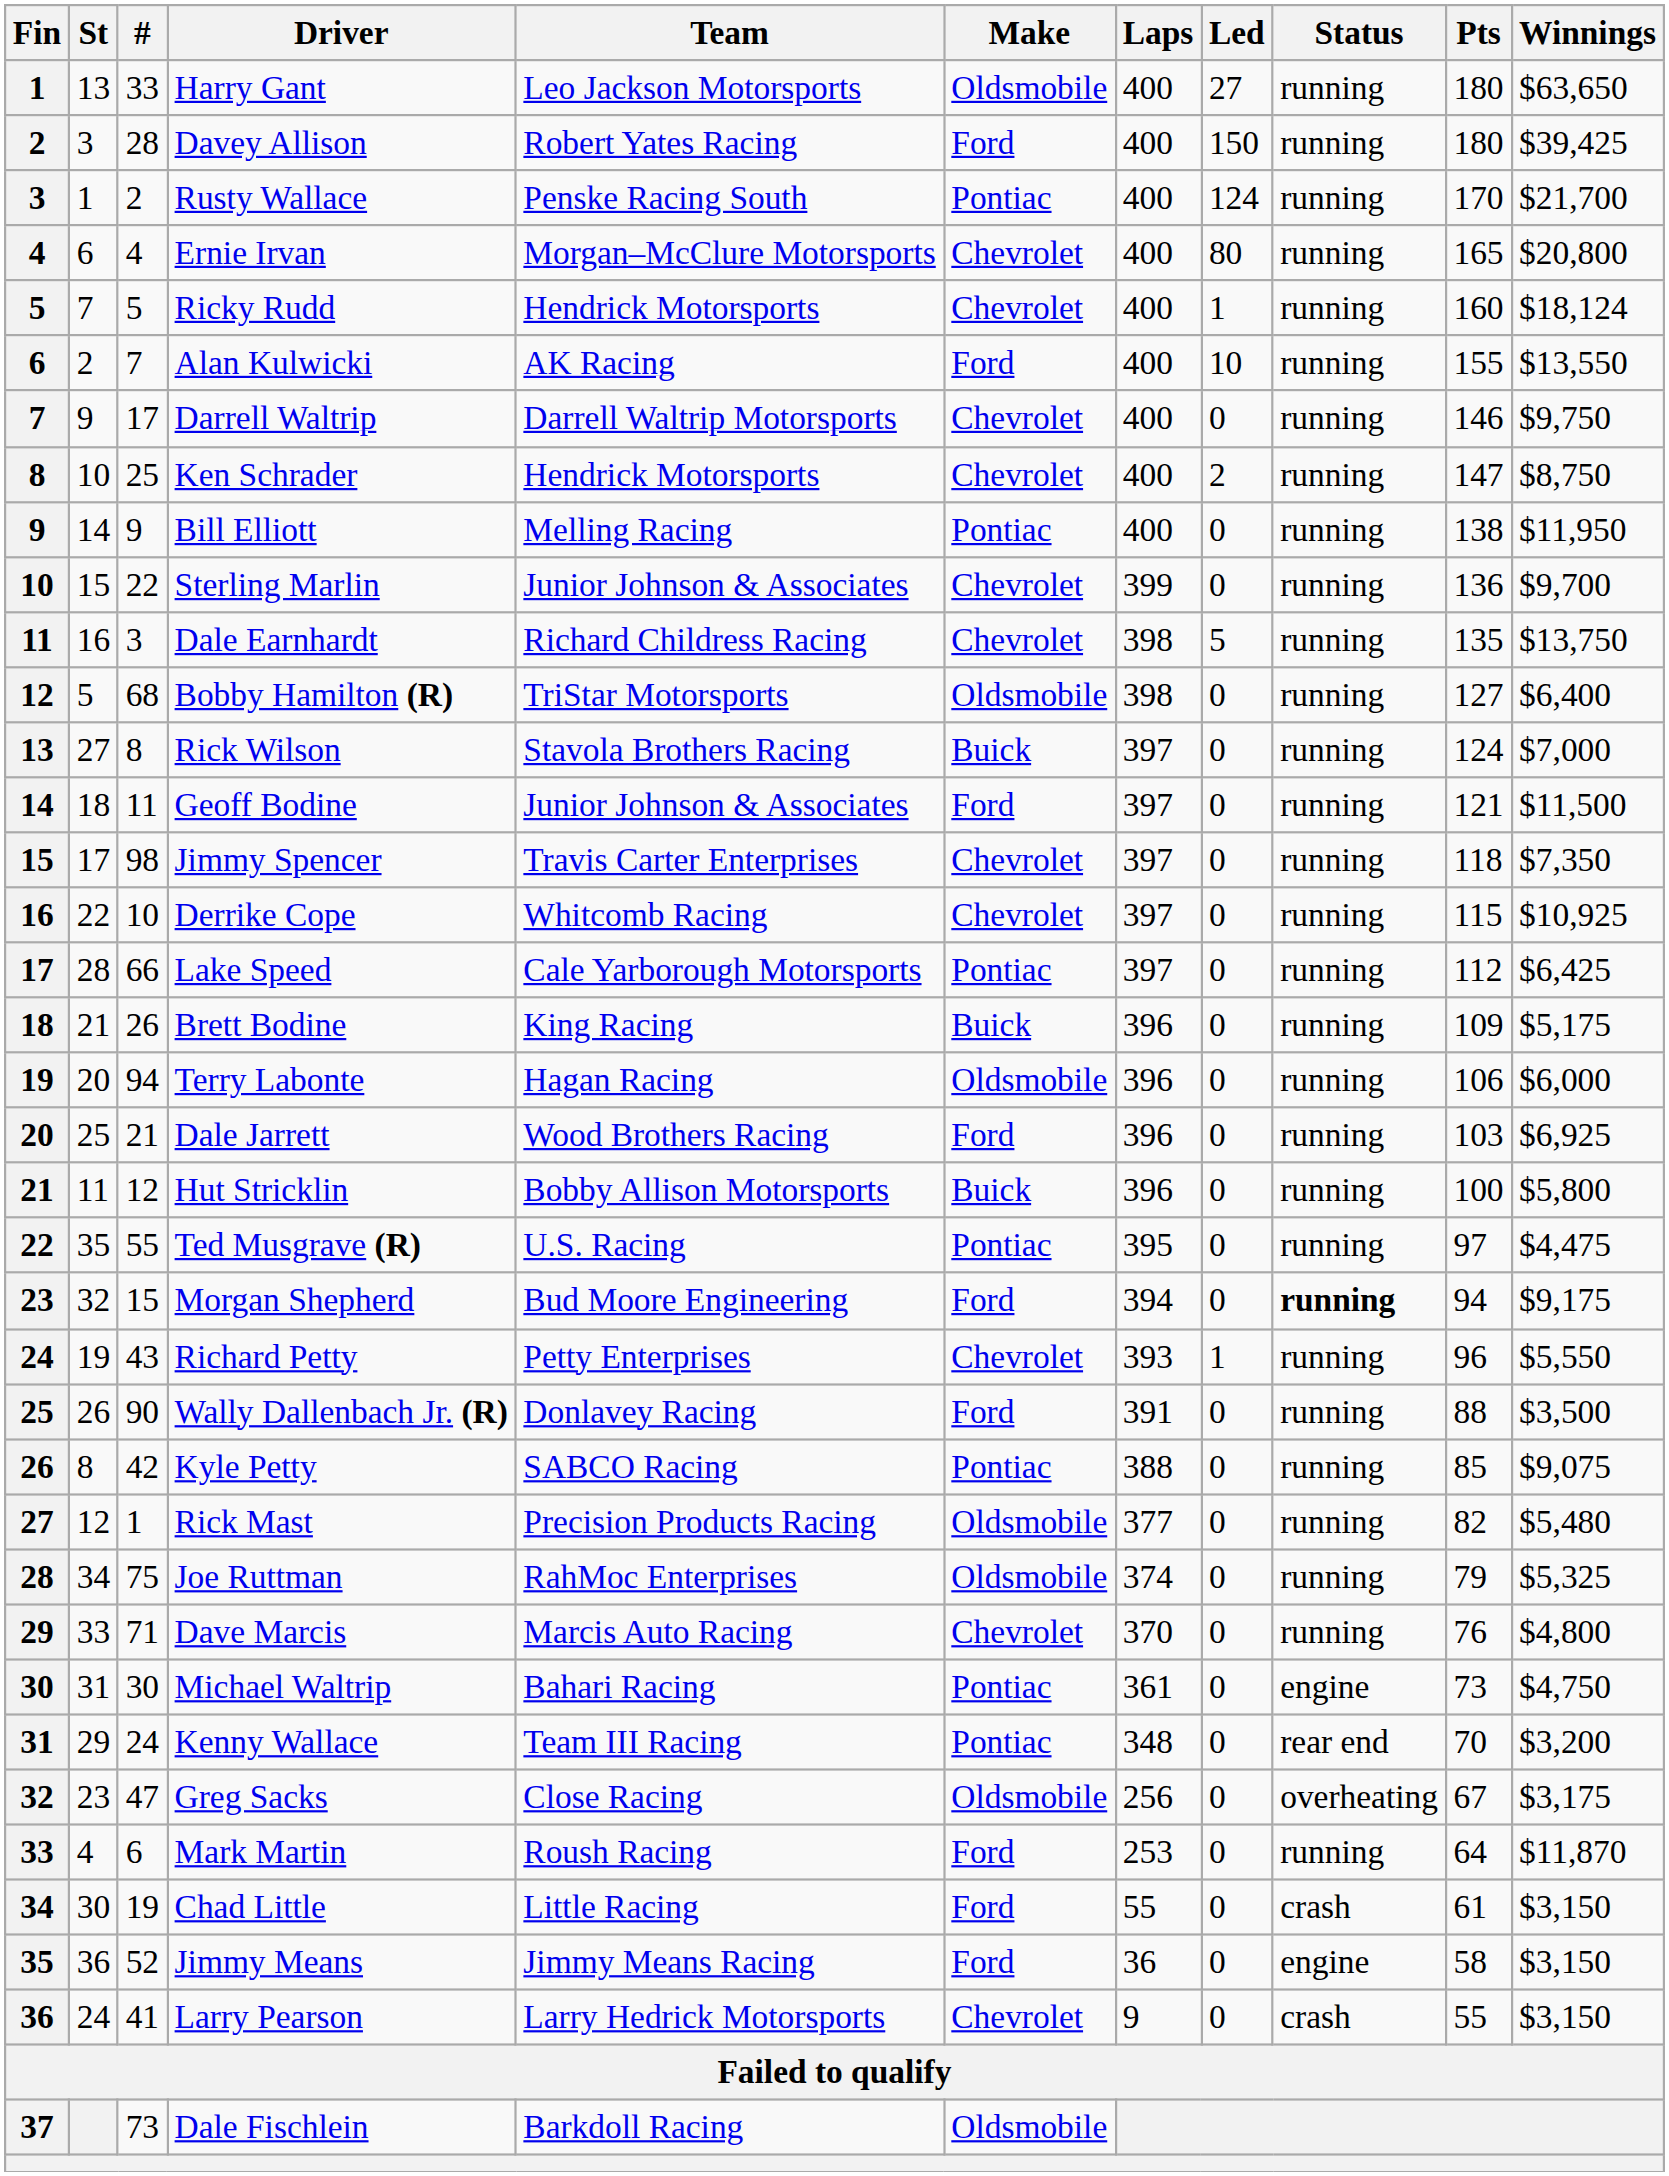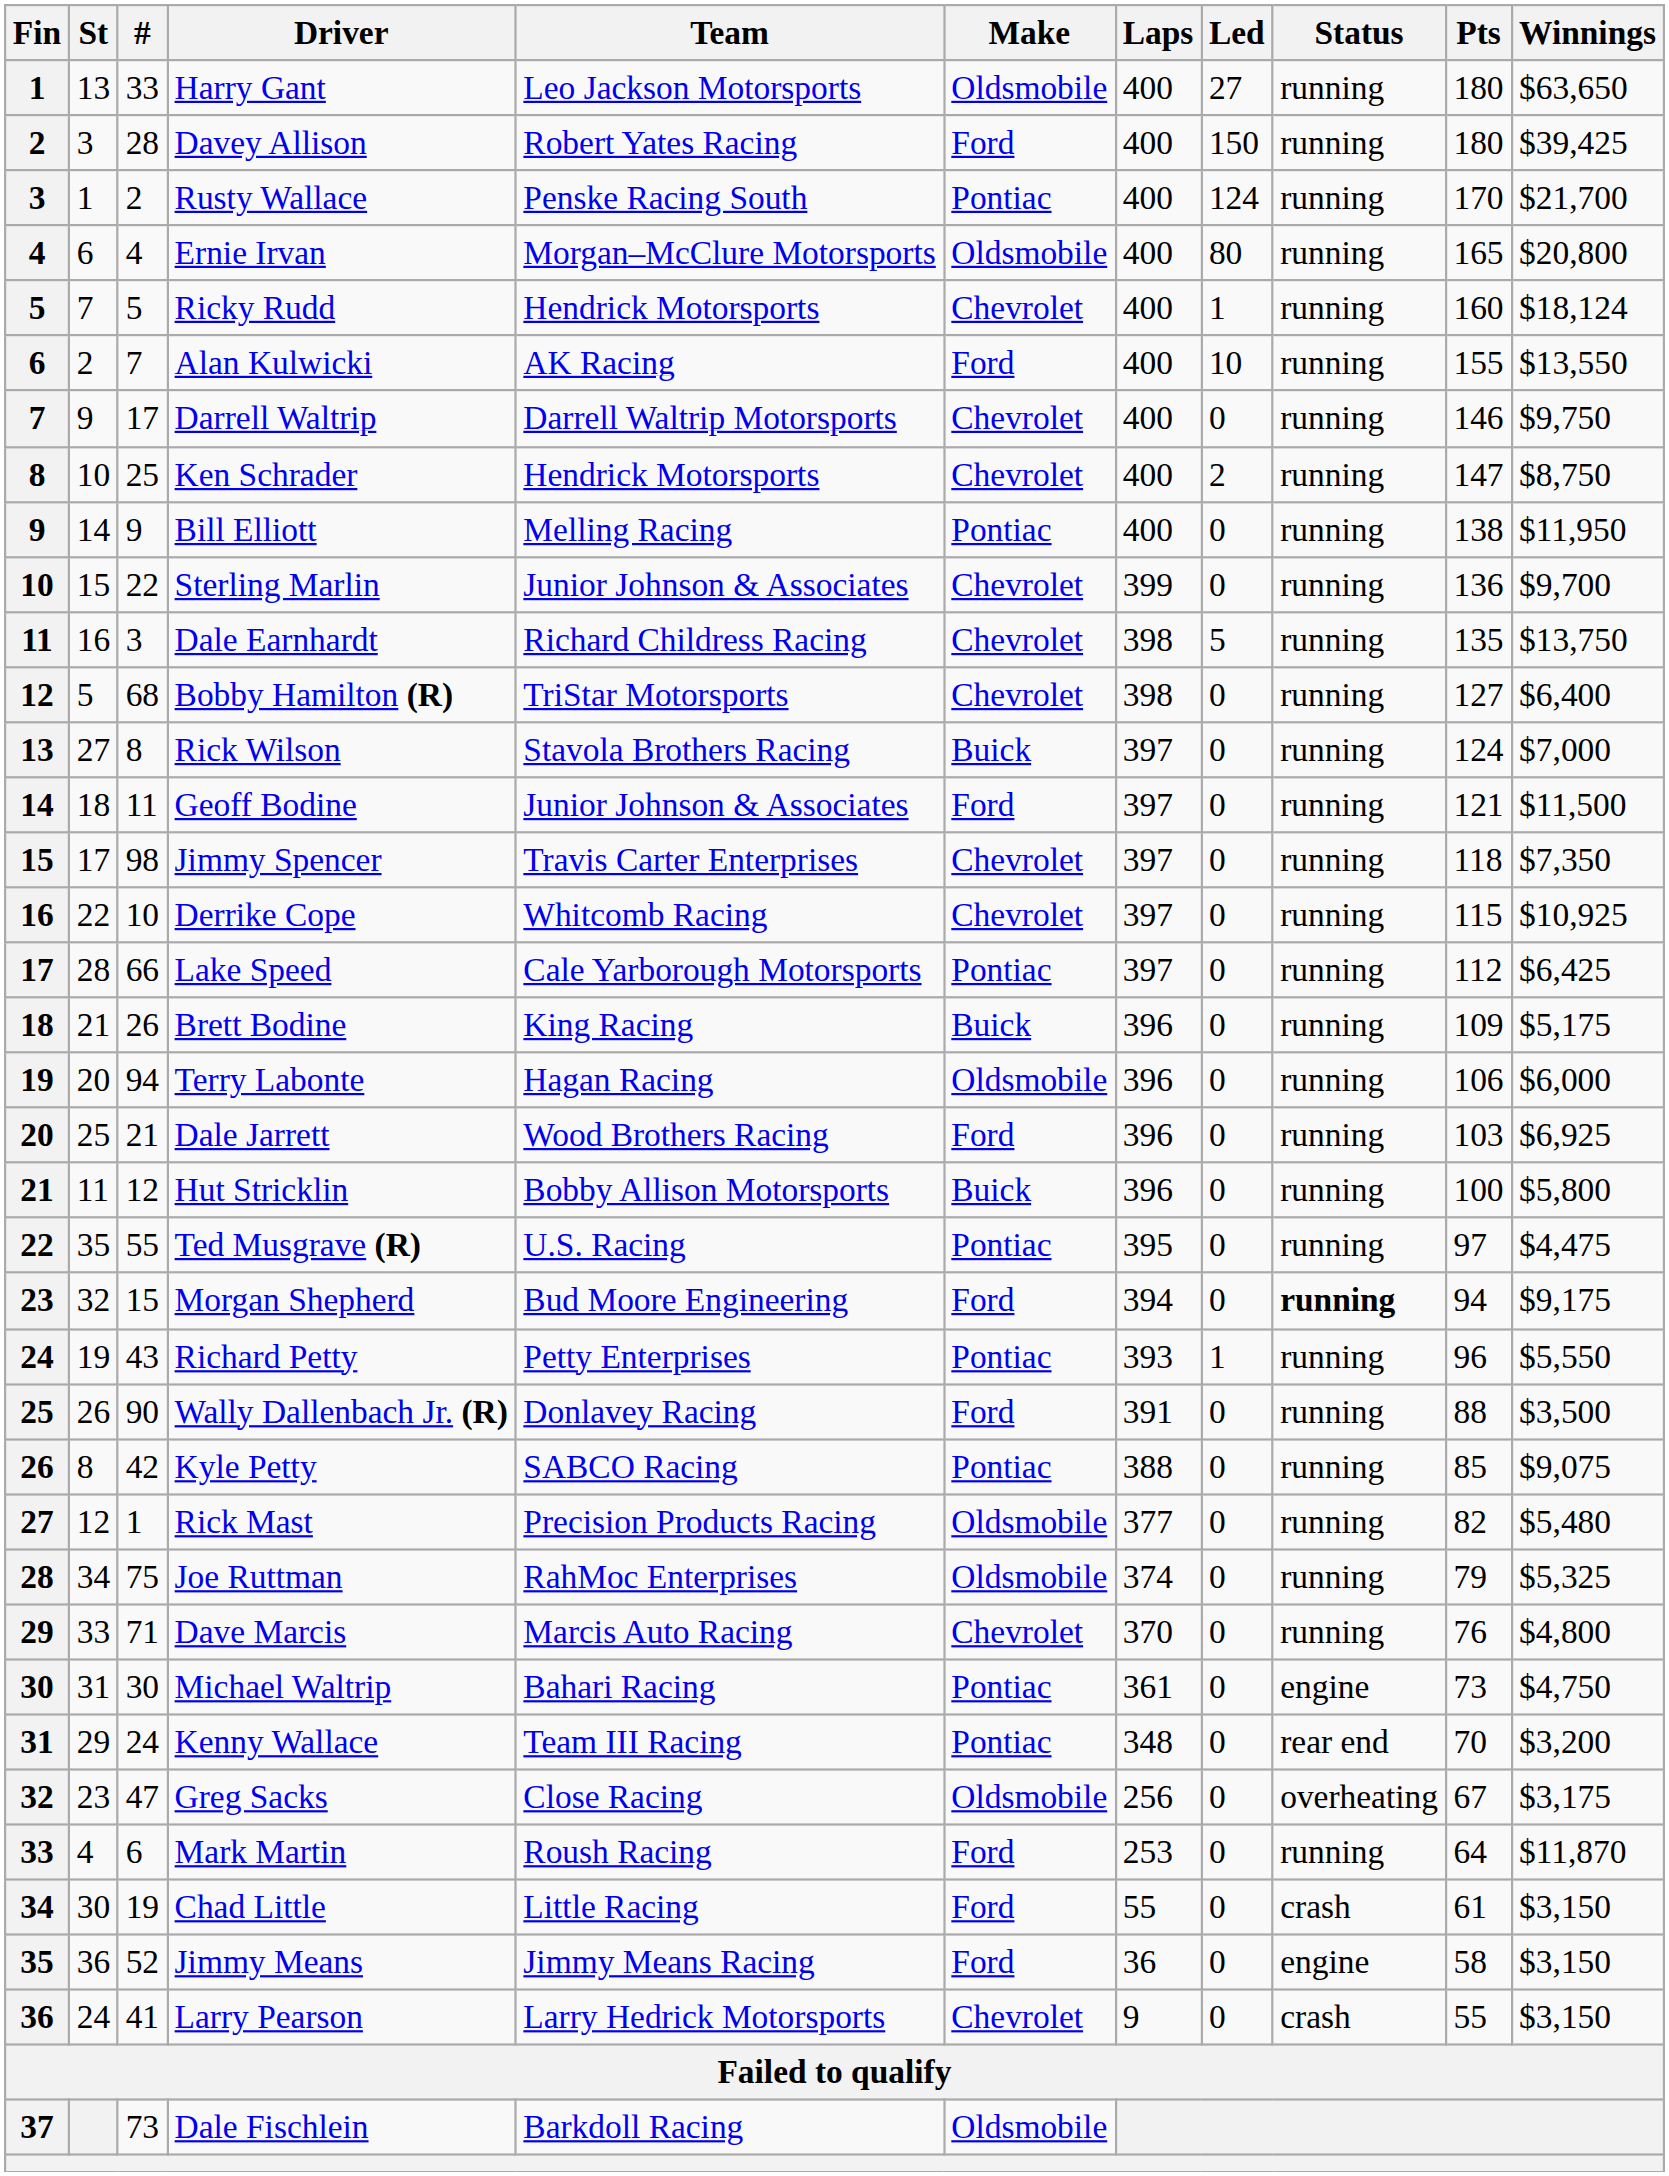Ernie Irvan | Make: Chevrolet -> Oldsmobile
Bobby Hamilton (R) | Make: Oldsmobile -> Chevrolet
Richard Petty | Make: Chevrolet -> Pontiac
